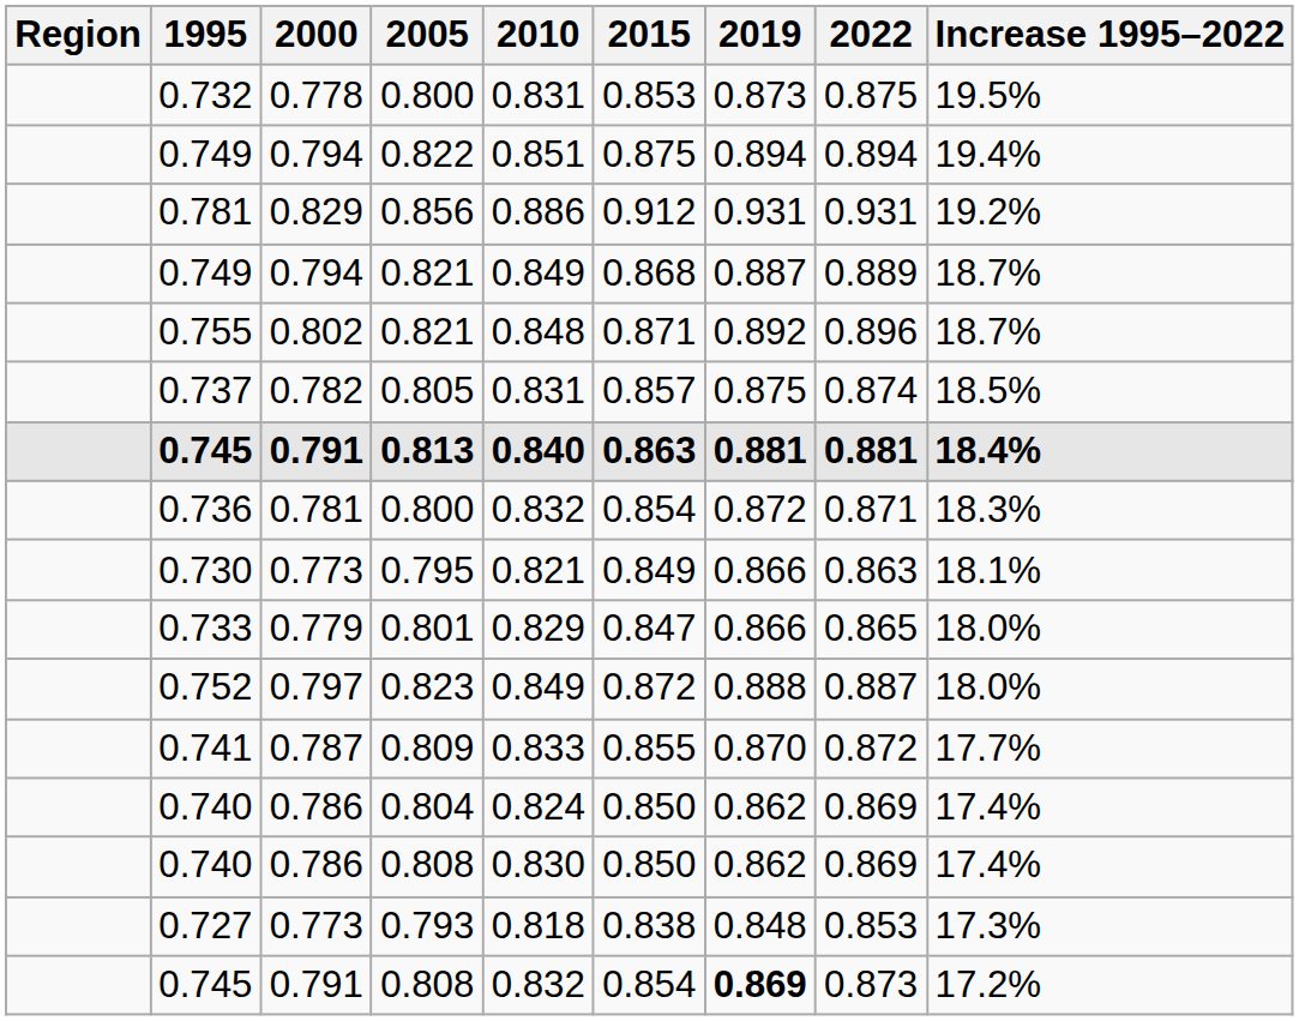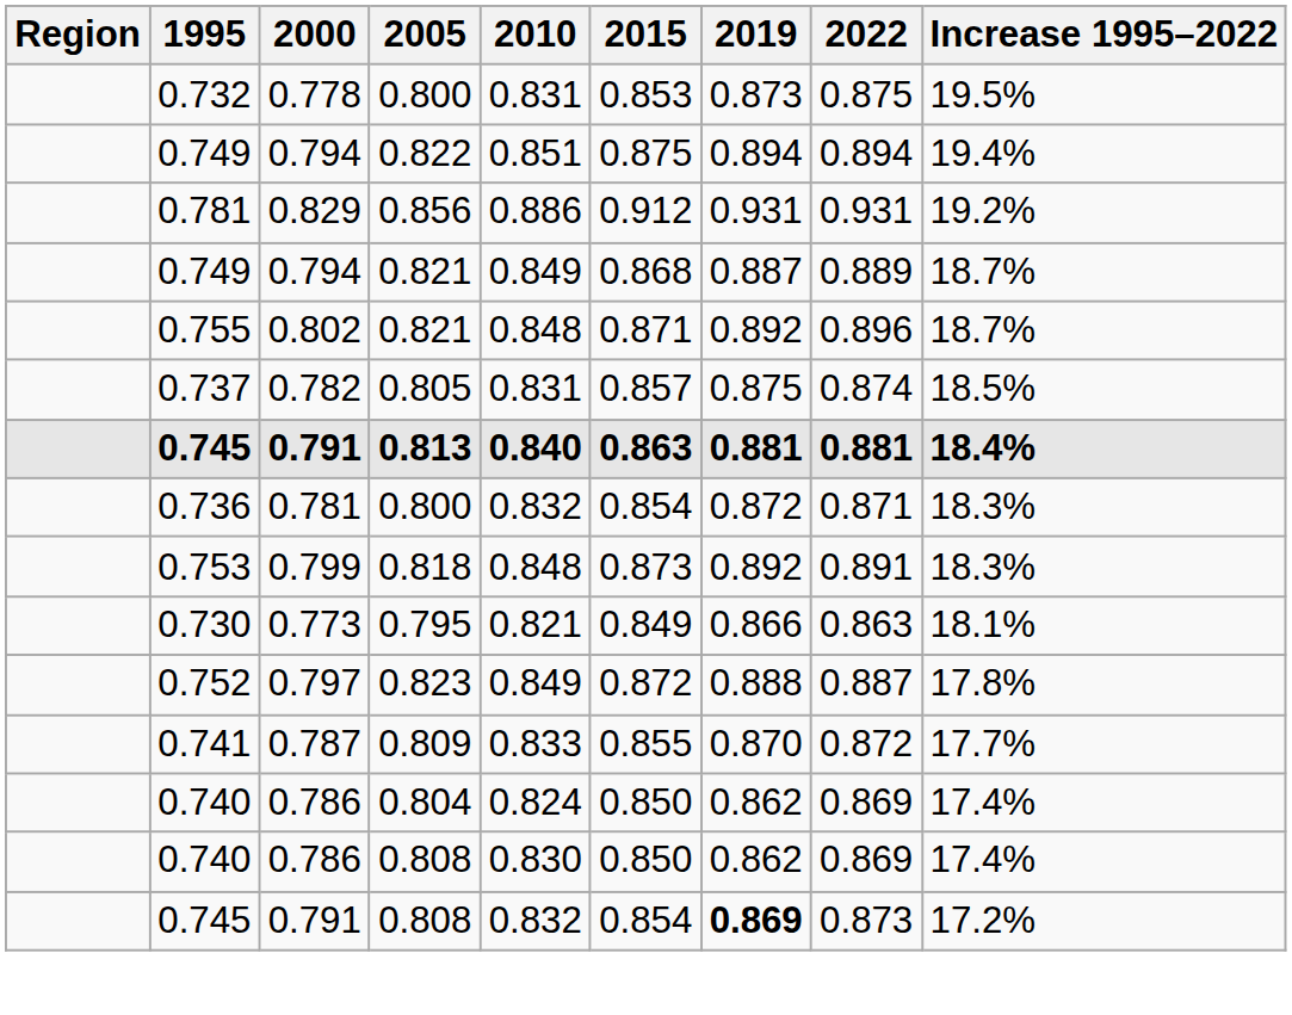+ row: 0.753 | 0.799 | 0.818 | 0.848 | 0.873 | 0.892 | 0.891 | 18.3%
- row: 0.733 | 0.779 | 0.801 | 0.829 | 0.847 | 0.866 | 0.865 | 18.0%
0.752 | Increase 1995–2022: 18.0% -> 17.8%
- row: 0.727 | 0.773 | 0.793 | 0.818 | 0.838 | 0.848 | 0.853 | 17.3%
